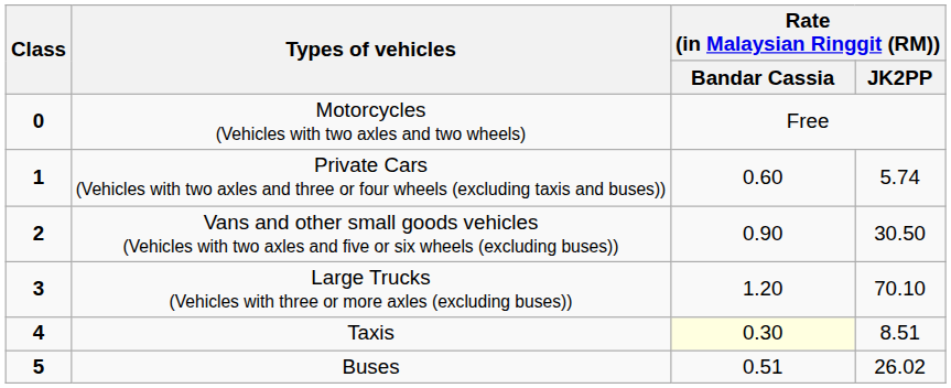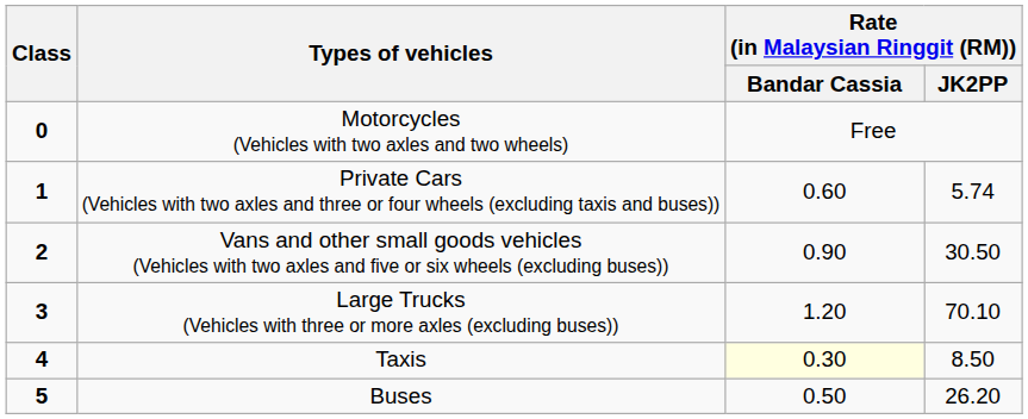Taxis | Rate (in Malaysian Ringgit (RM)) / JK2PP: 8.51 -> 8.50
Buses | Rate (in Malaysian Ringgit (RM)) / Bandar Cassia: 0.51 -> 0.50
Buses | Rate (in Malaysian Ringgit (RM)) / JK2PP: 26.02 -> 26.20
